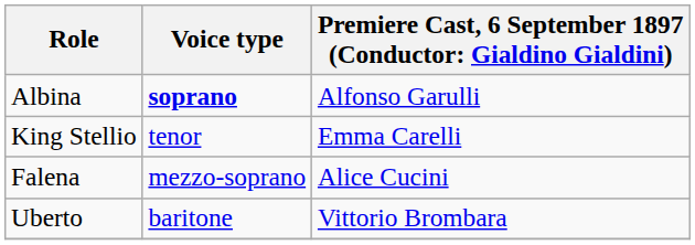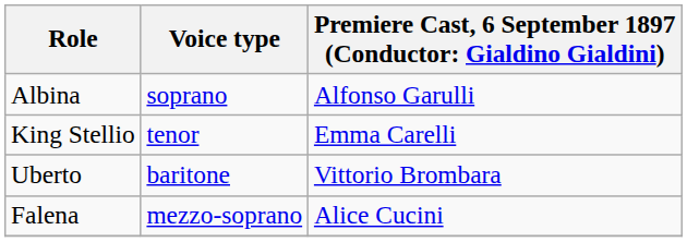Albina | Voice type: bold -> normal
rows swapped: Uberto <-> Falena
